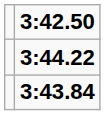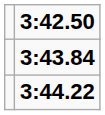rows swapped: 3:43.84 <-> 3:44.22
